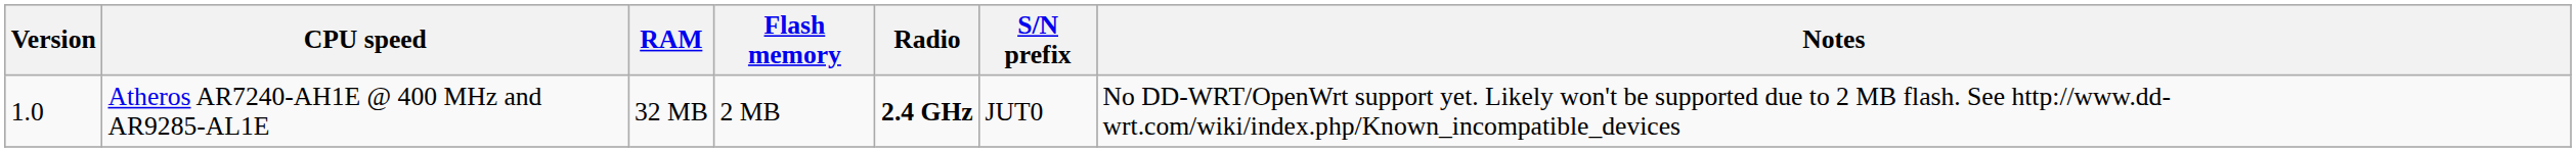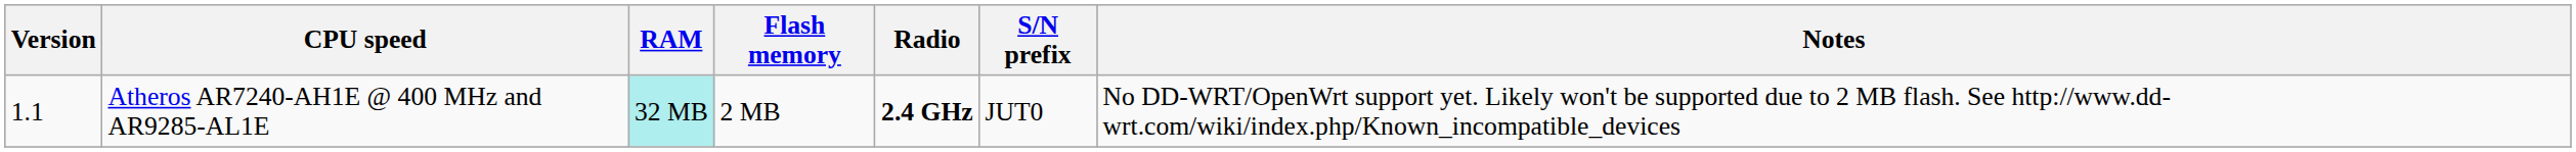Atheros AR7240-AH1E @ 400 MHz and AR9285-AL1E | Version: 1.0 -> 1.1
Atheros AR7240-AH1E @ 400 MHz and AR9285-AL1E | RAM: no background -> paleturquoise background
